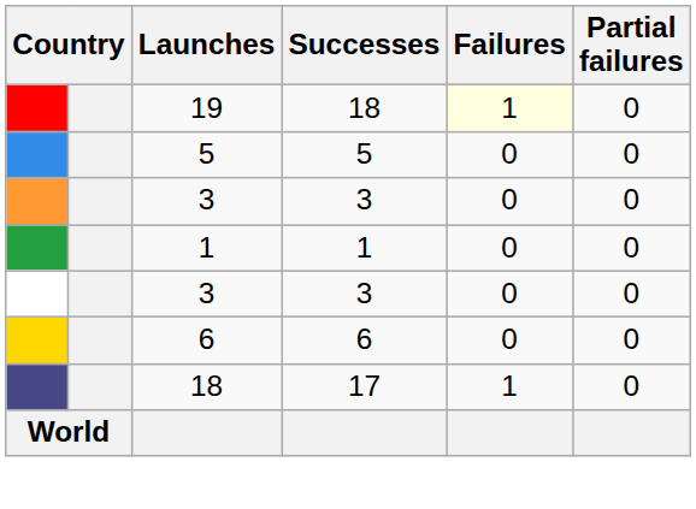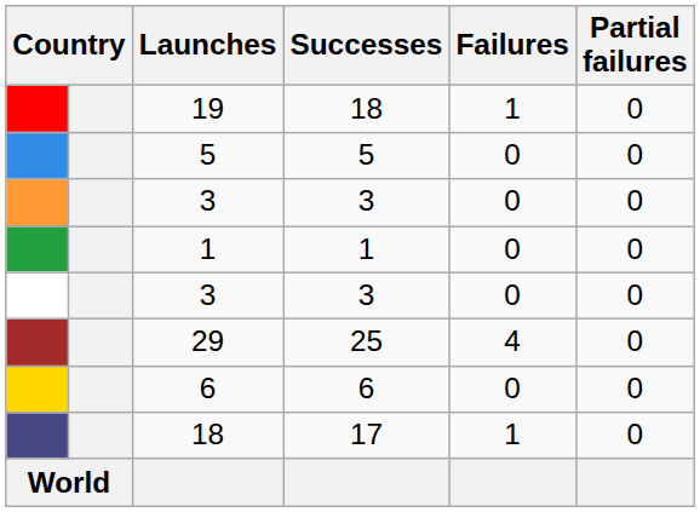19 | Failures: lightyellow background -> no background
+ row: 29 | 25 | 4 | 0
